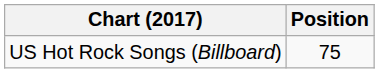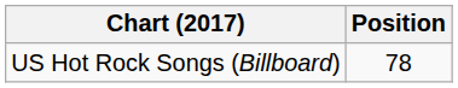US Hot Rock Songs (Billboard) | Position: 75 -> 78
